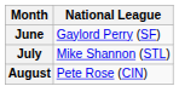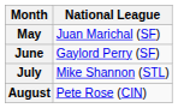+ row: May | Juan Marichal (SF)
